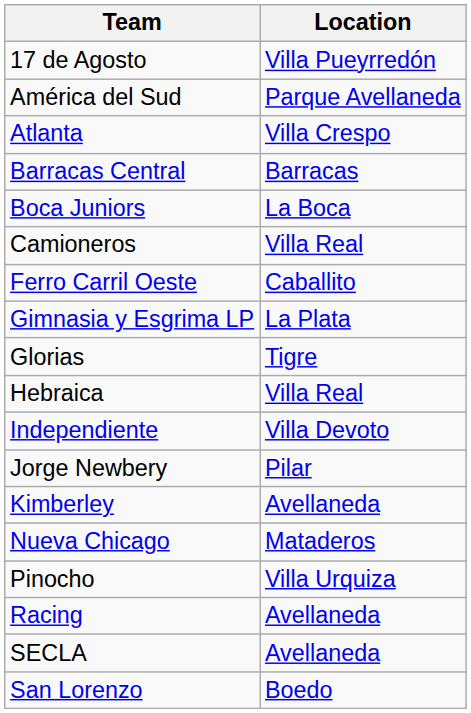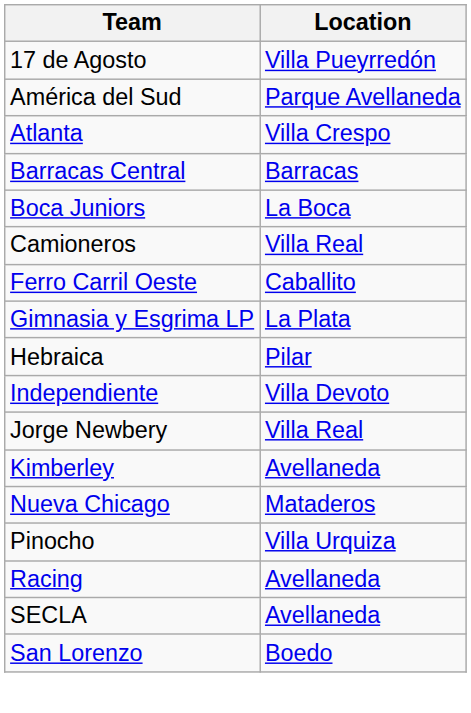- row: Glorias | Tigre
Hebraica | Location: Villa Real -> Pilar
Jorge Newbery | Location: Pilar -> Villa Real
